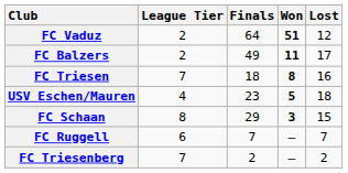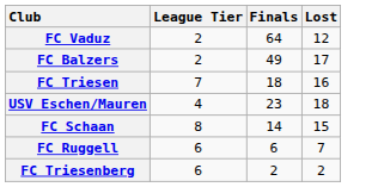- column: Won | 51 | 11 | 8 | 5 | 3 | – | –
FC Schaan | Finals: 29 -> 14
FC Ruggell | Finals: 7 -> 6
FC Triesenberg | League Tier: 7 -> 6
